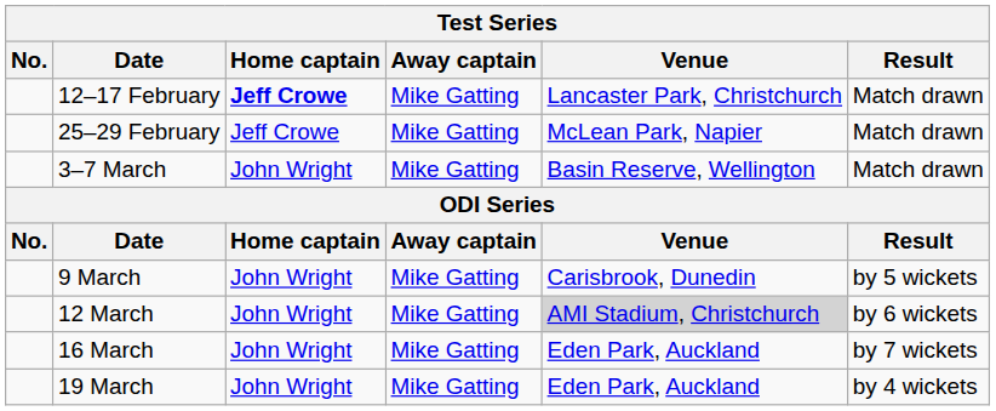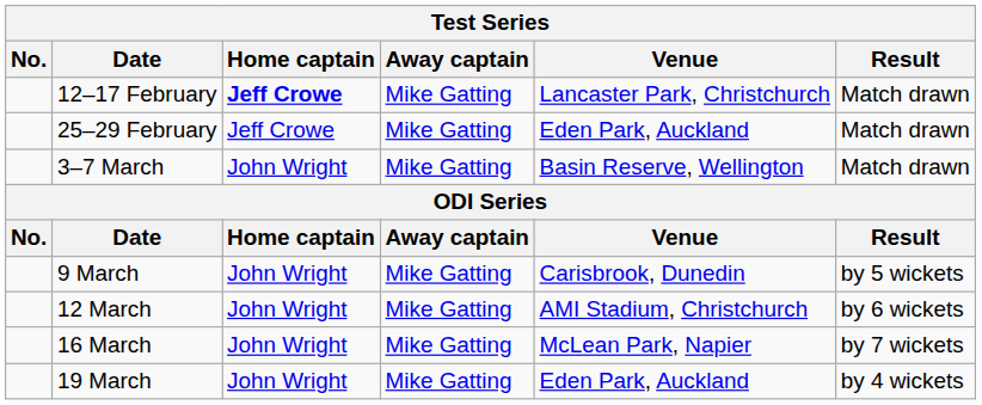25–29 February | Venue: McLean Park, Napier -> Eden Park, Auckland
12 March | Venue: lightgrey background -> no background
16 March | Venue: Eden Park, Auckland -> McLean Park, Napier
